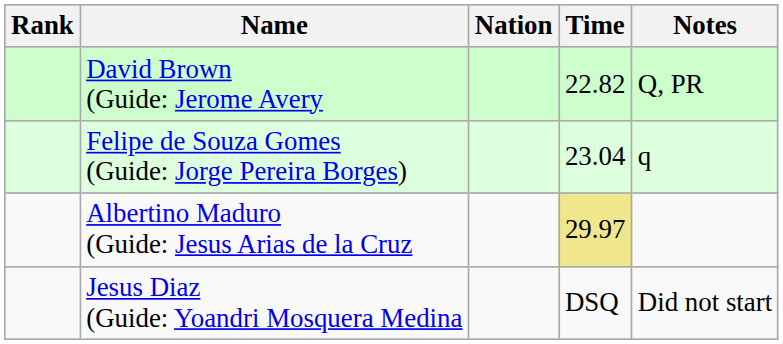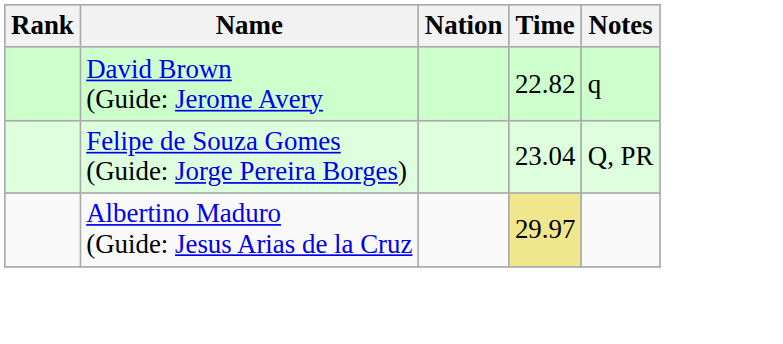David Brown (Guide: Jerome Avery | Notes: Q, PR -> q
Felipe de Souza Gomes (Guide: Jorge Pereira Borges) | Notes: q -> Q, PR
- row: Jesus Diaz (Guide: Yoandri Mosquera Medina | DSQ | Did not start
